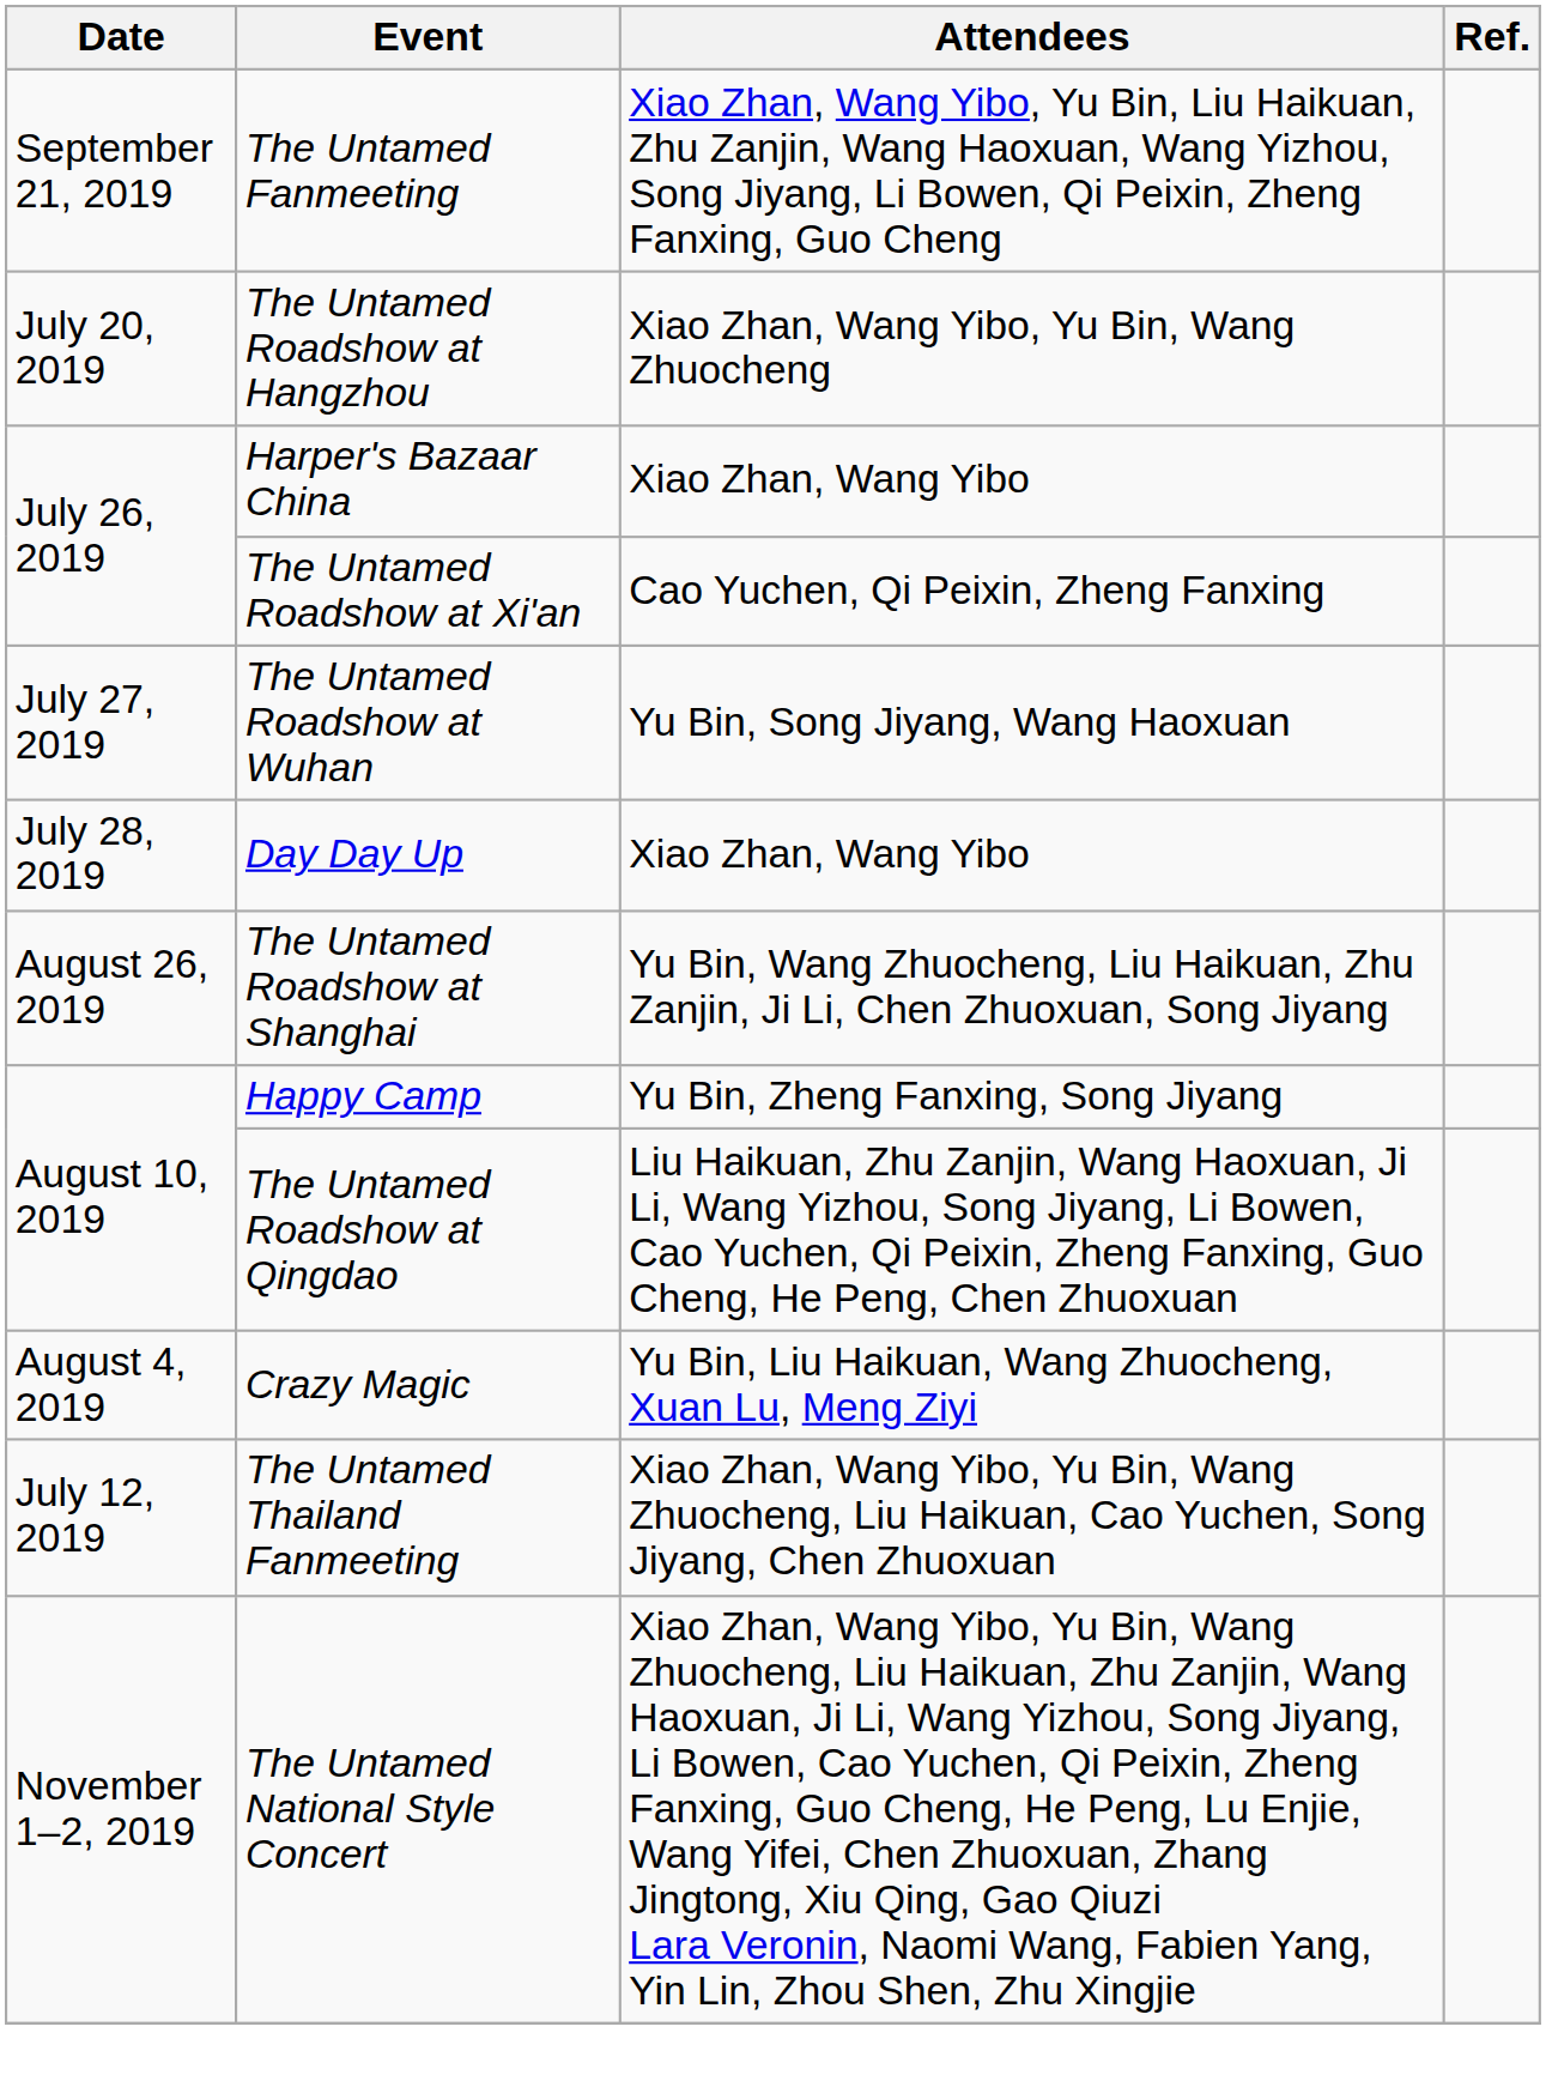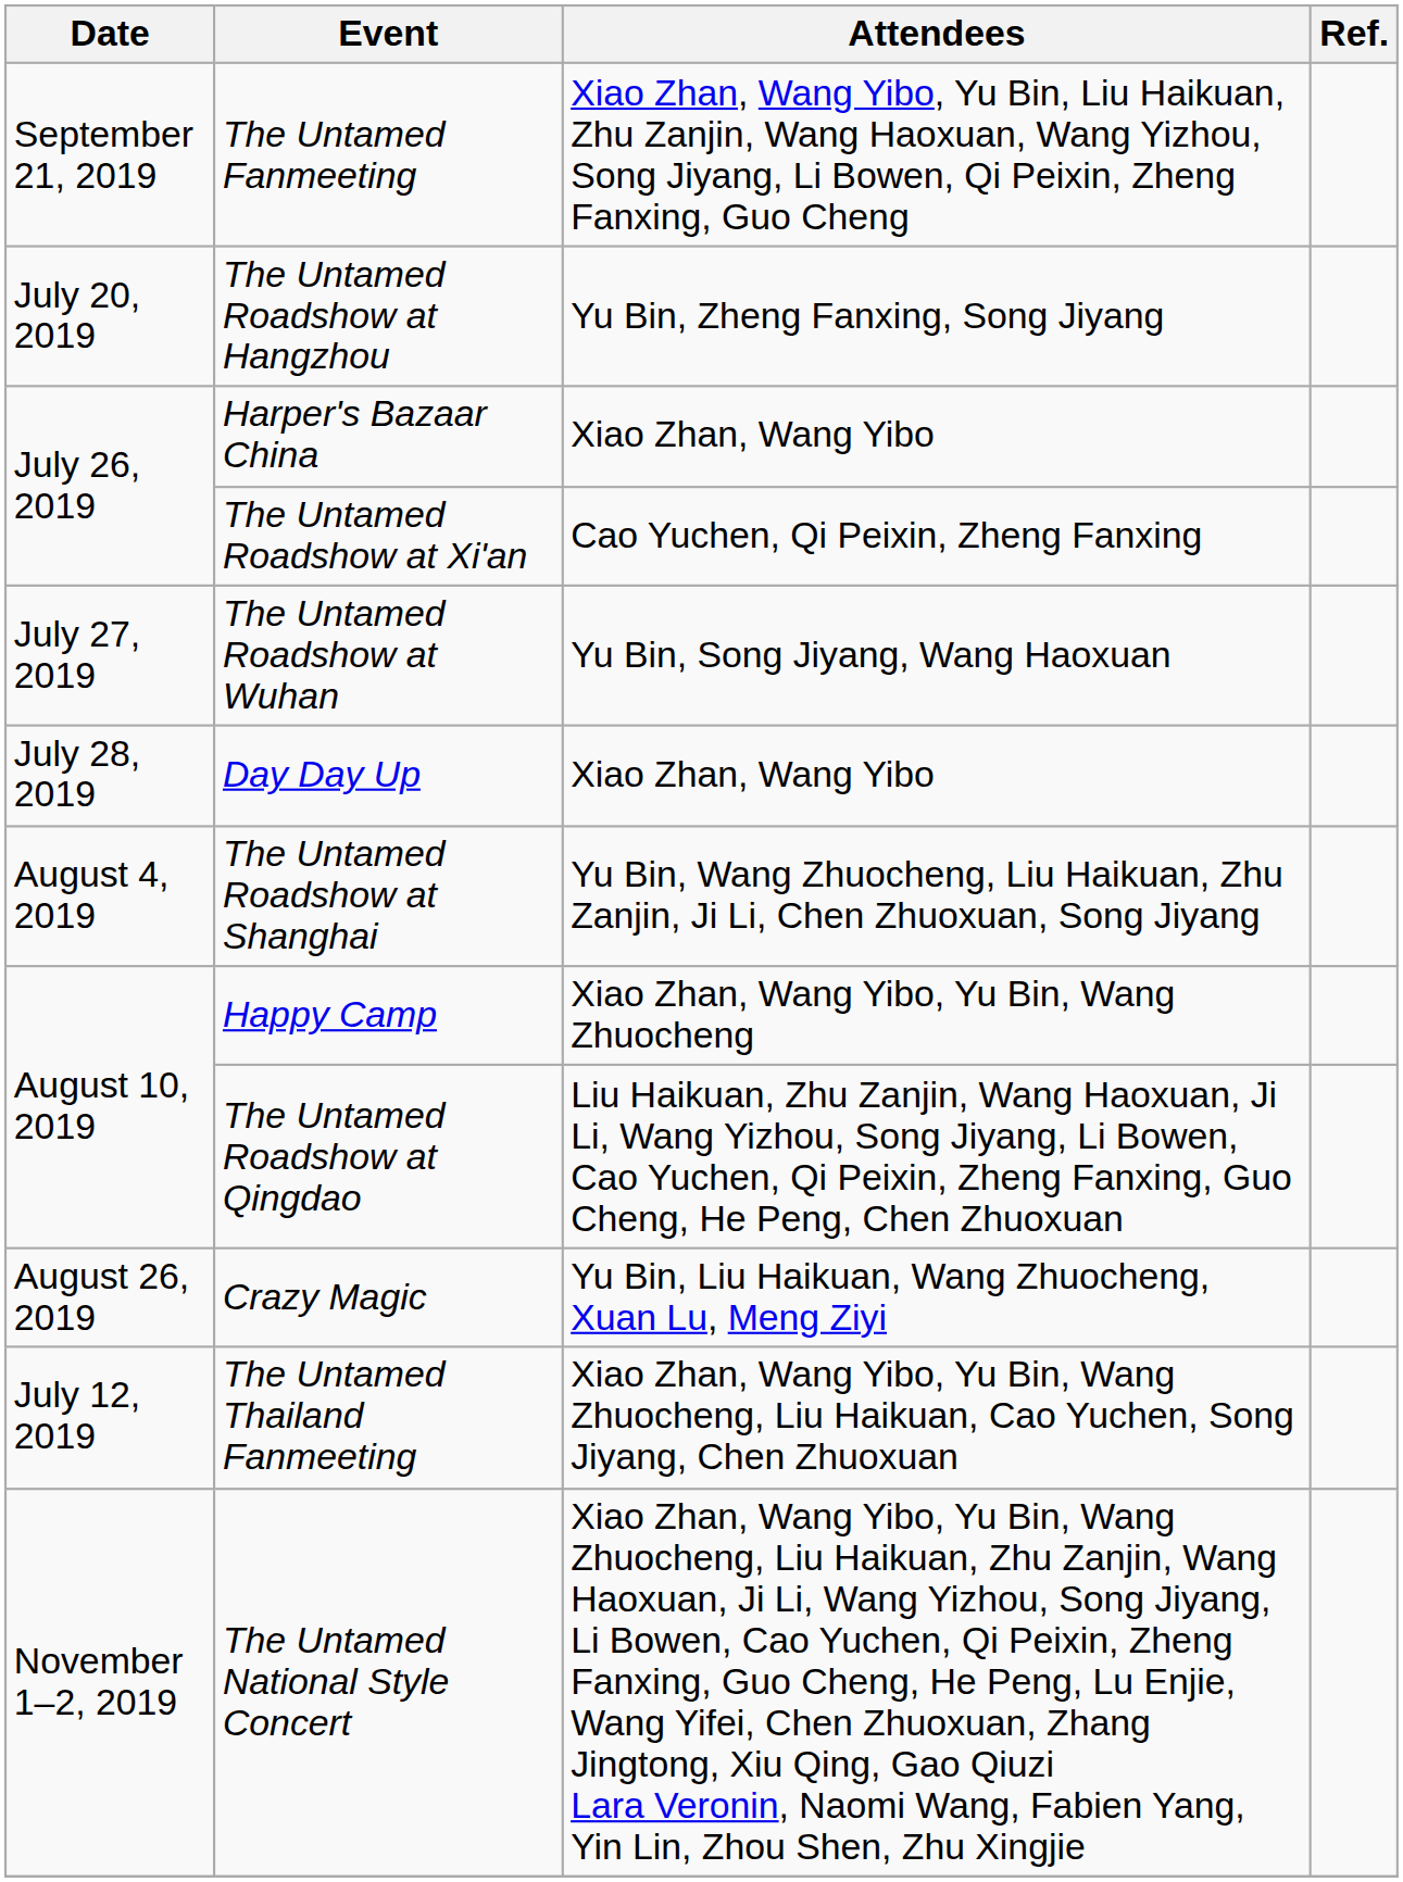The Untamed Roadshow at Hangzhou | Attendees: Xiao Zhan, Wang Yibo, Yu Bin, Wang Zhuocheng -> Yu Bin, Zheng Fanxing, Song Jiyang
The Untamed Roadshow at Shanghai | Date: August 26, 2019 -> August 4, 2019
Happy Camp | Attendees: Yu Bin, Zheng Fanxing, Song Jiyang -> Xiao Zhan, Wang Yibo, Yu Bin, Wang Zhuocheng
Crazy Magic | Date: August 4, 2019 -> August 26, 2019
